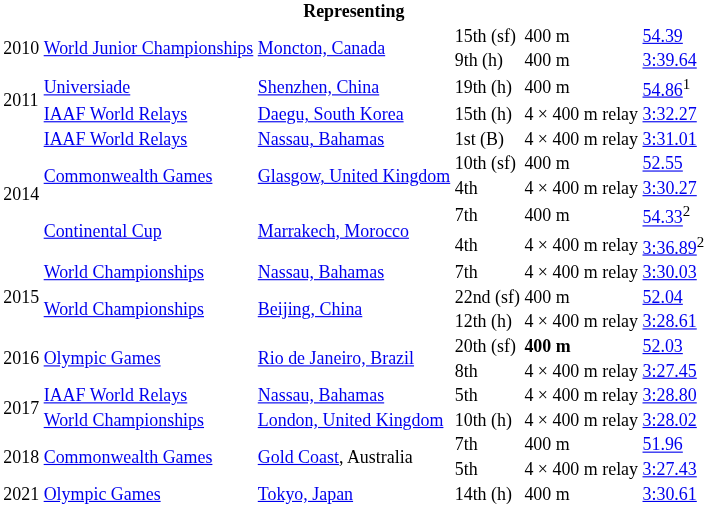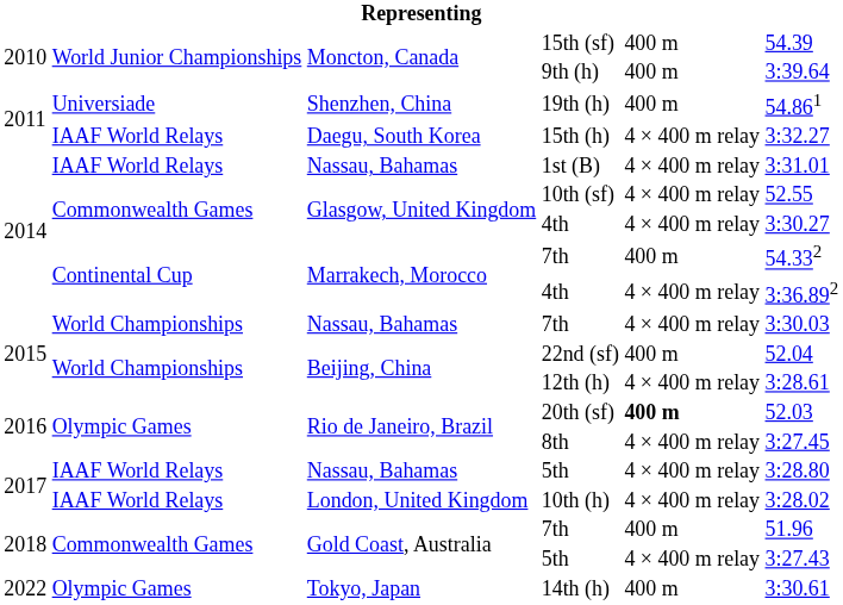10th (sf) | column 5: 400 m -> 4 × 400 m relay
10th (h) | column 2: World Championships -> IAAF World Relays
14th (h) | column 1: 2021 -> 2022
